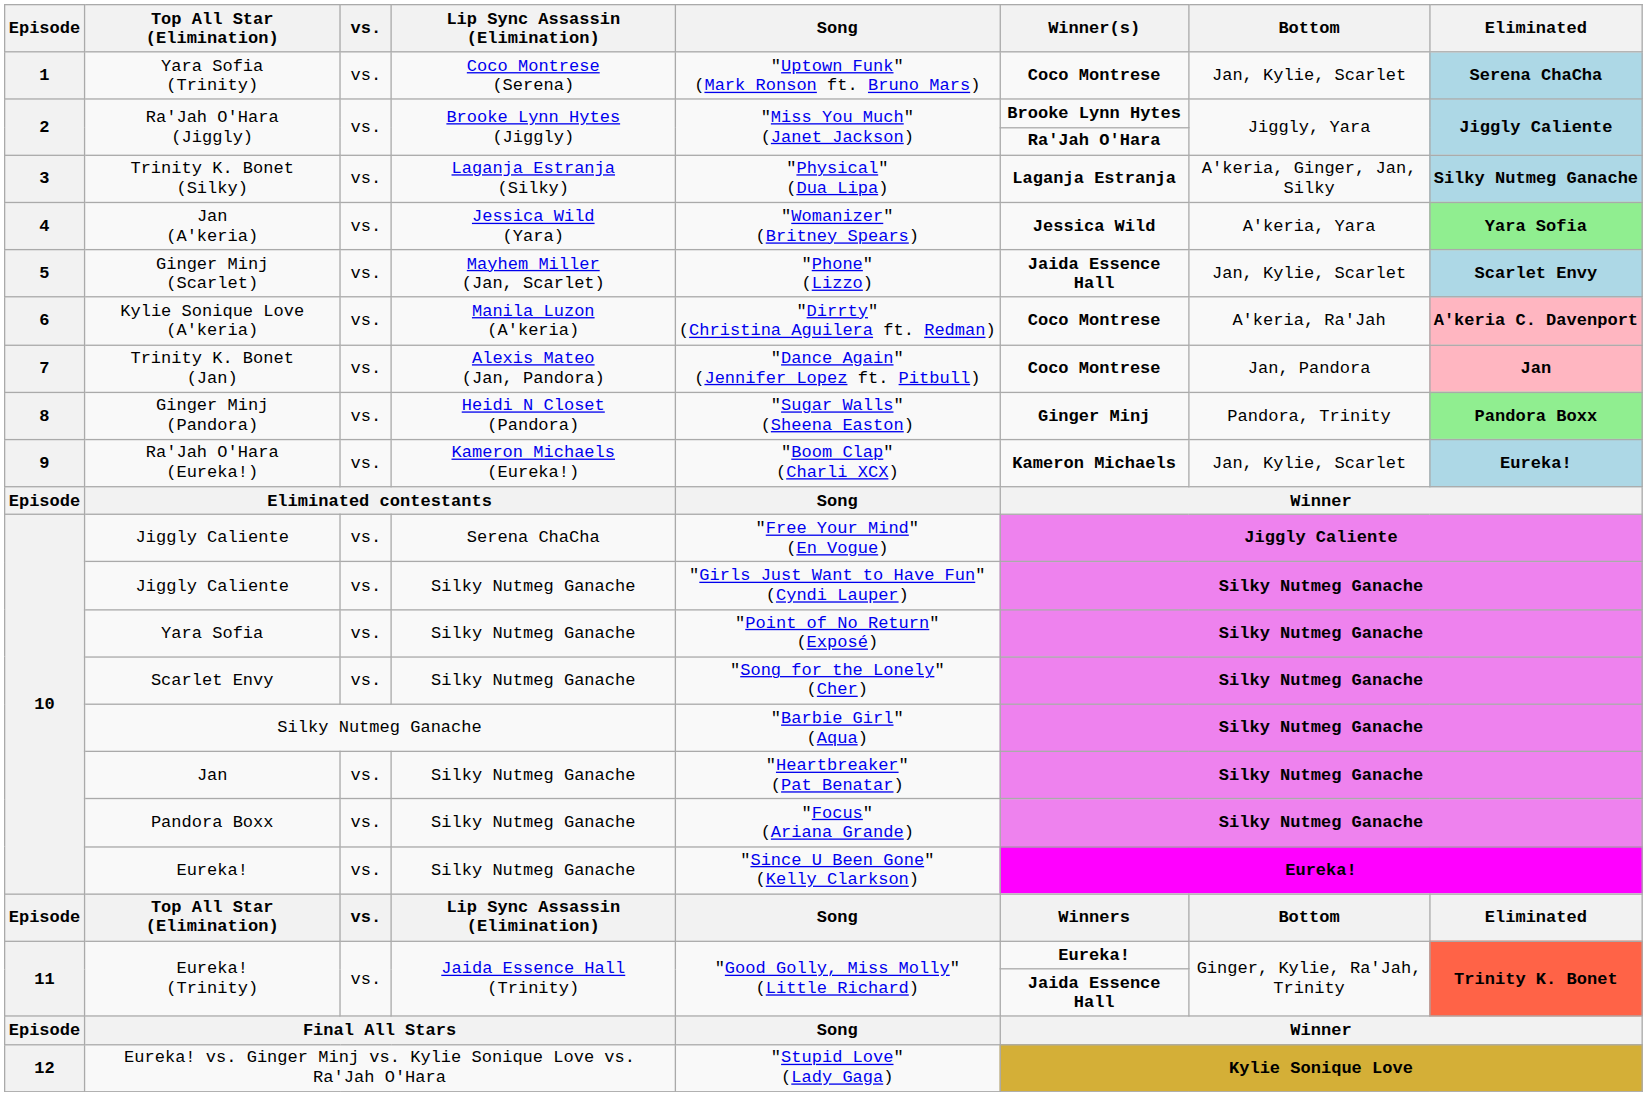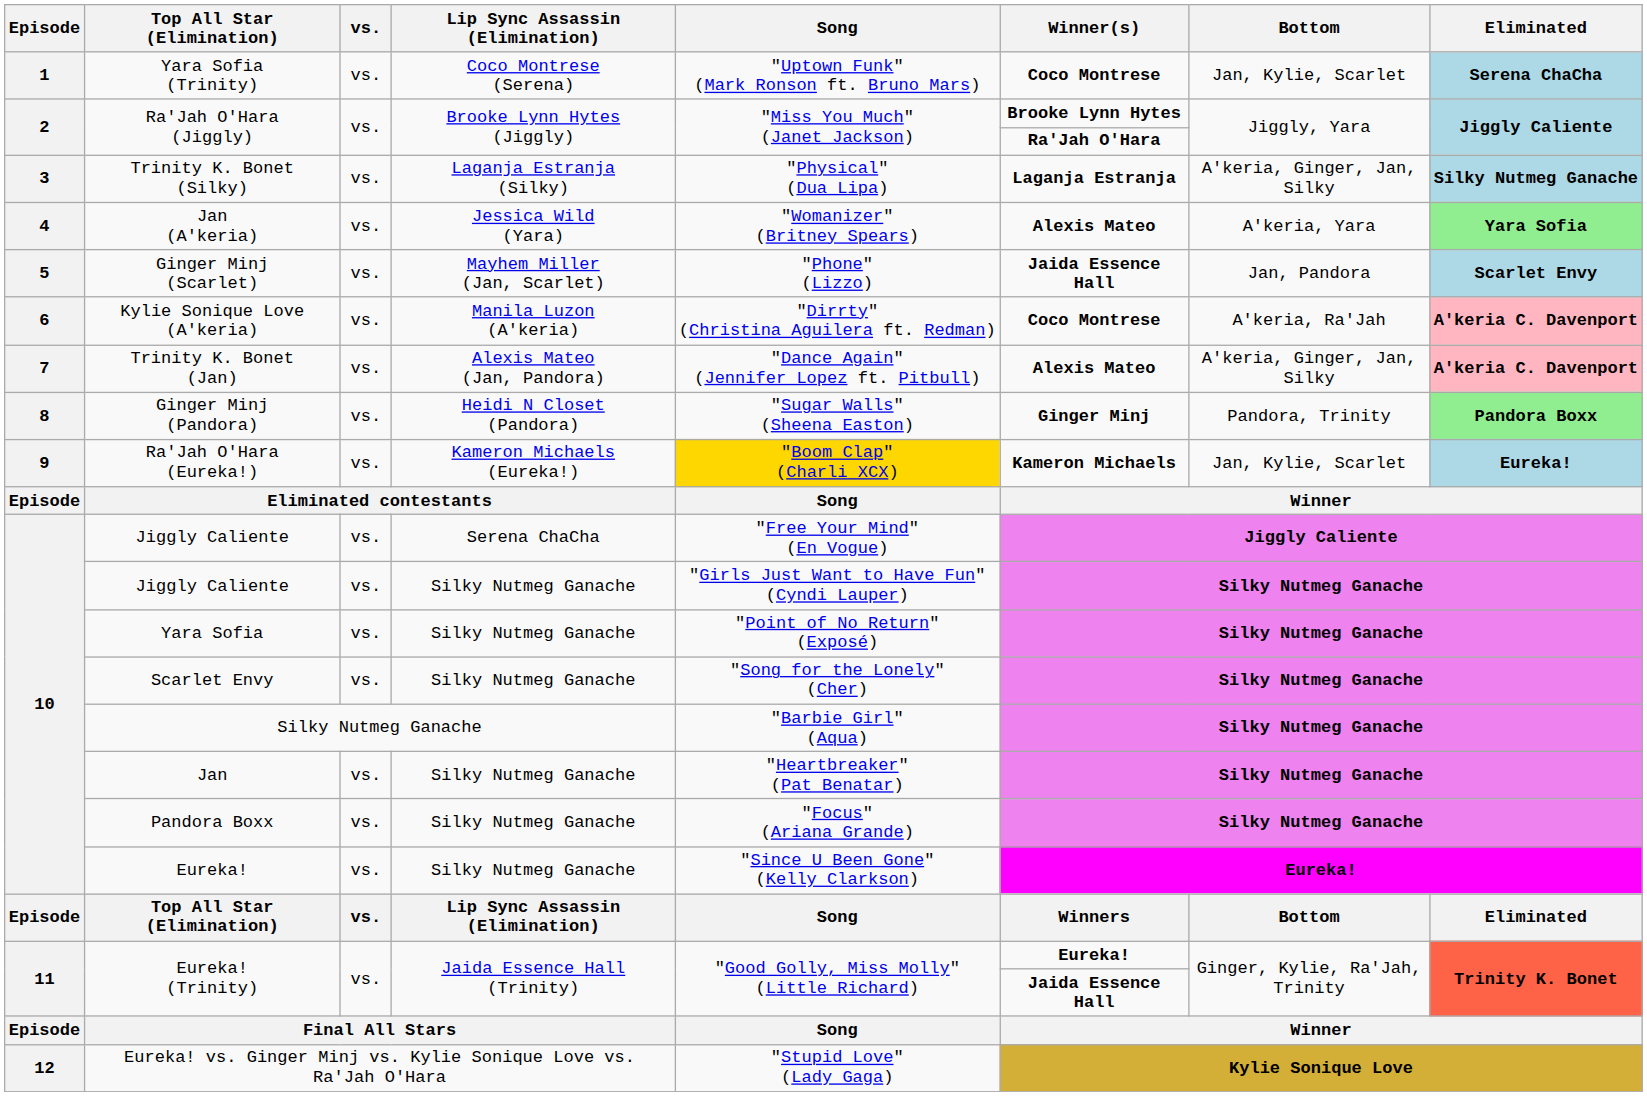Jan (A'keria) | Winner(s): Jessica Wild -> Alexis Mateo
Ginger Minj (Scarlet) | Bottom: Jan, Kylie, Scarlet -> Jan, Pandora
Trinity K. Bonet (Jan) | Winner(s): Coco Montrese -> Alexis Mateo
Trinity K. Bonet (Jan) | Bottom: Jan, Pandora -> A'keria, Ginger, Jan, Silky
Trinity K. Bonet (Jan) | Eliminated: Jan -> A'keria C. Davenport
Ra'Jah O'Hara (Eureka!) | Song: no background -> gold background
